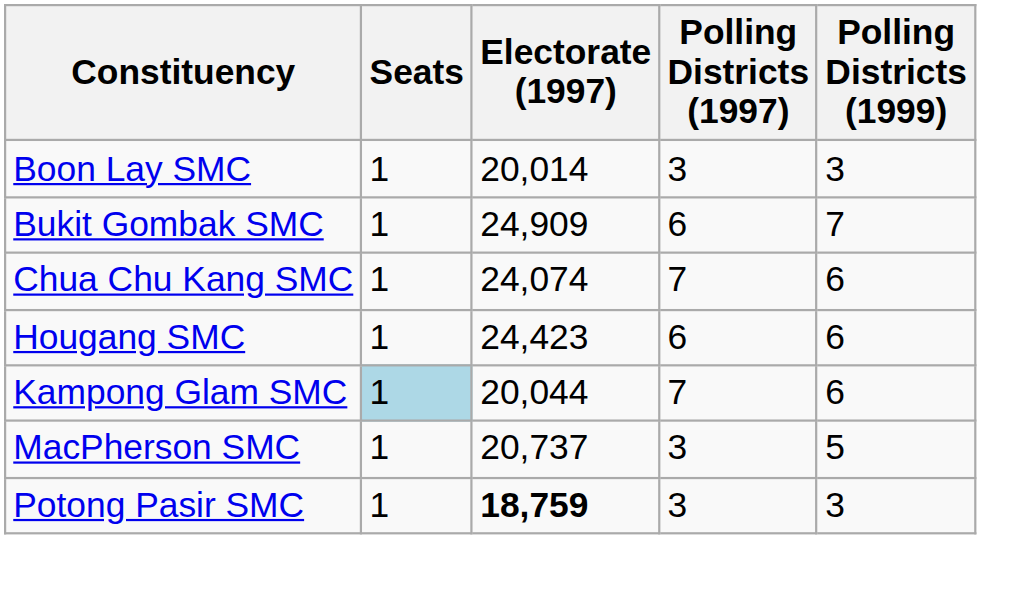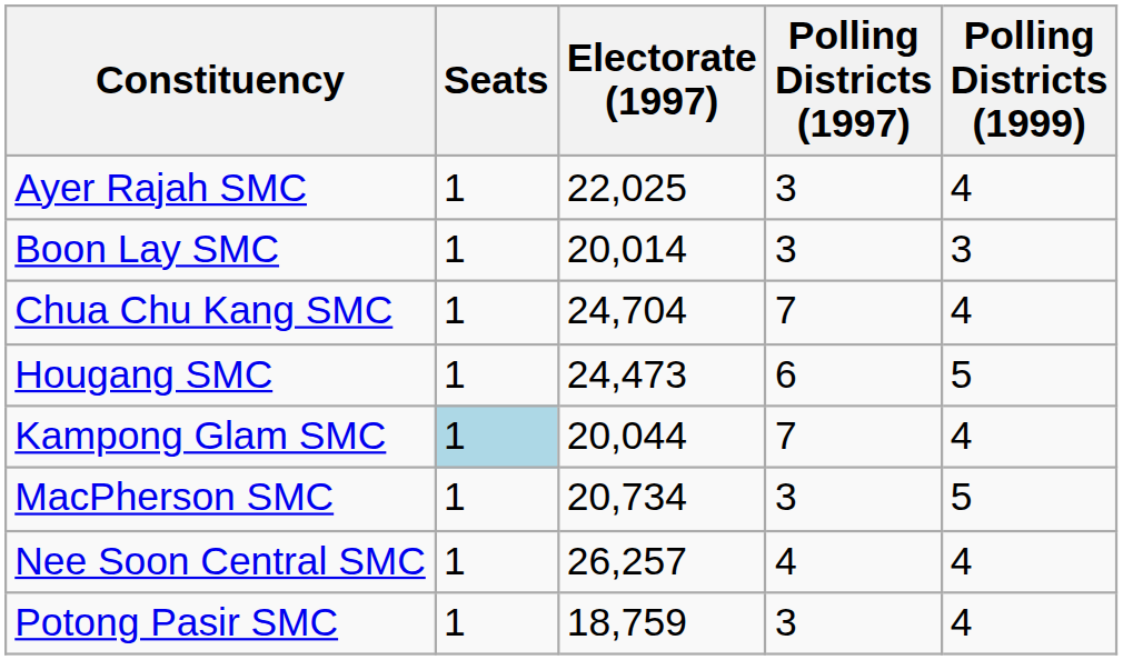+ row: Ayer Rajah SMC | 1 | 22,025 | 3 | 4
- row: Bukit Gombak SMC | 1 | 24,909 | 6 | 7
Chua Chu Kang SMC | Electorate (1997): 24,074 -> 24,704
Chua Chu Kang SMC | Polling Districts (1999): 6 -> 4
Hougang SMC | Electorate (1997): 24,423 -> 24,473
Hougang SMC | Polling Districts (1999): 6 -> 5
Kampong Glam SMC | Polling Districts (1999): 6 -> 4
MacPherson SMC | Electorate (1997): 20,737 -> 20,734
+ row: Nee Soon Central SMC | 1 | 26,257 | 4 | 4
Potong Pasir SMC | Electorate (1997): bold -> normal
Potong Pasir SMC | Polling Districts (1999): 3 -> 4
